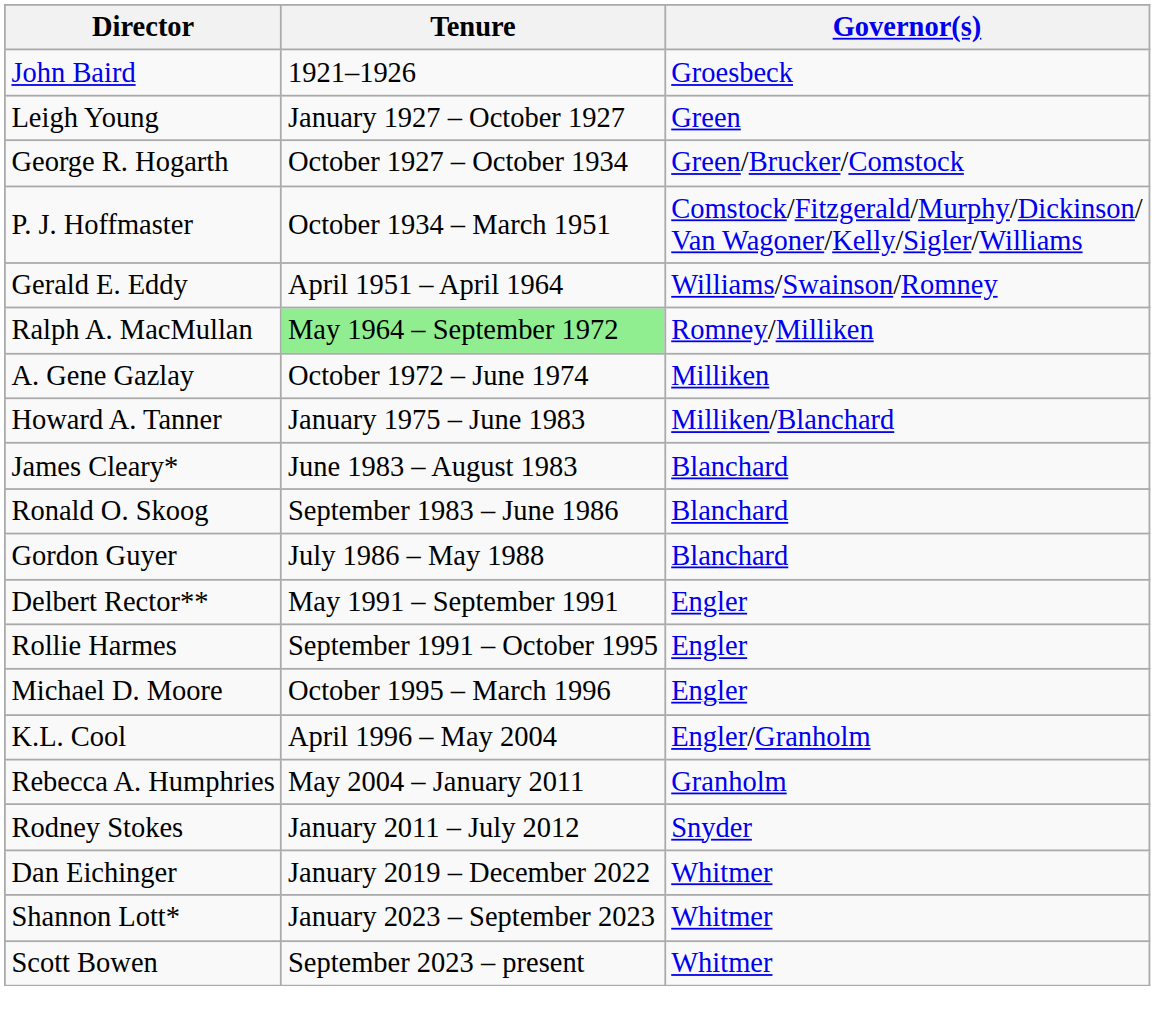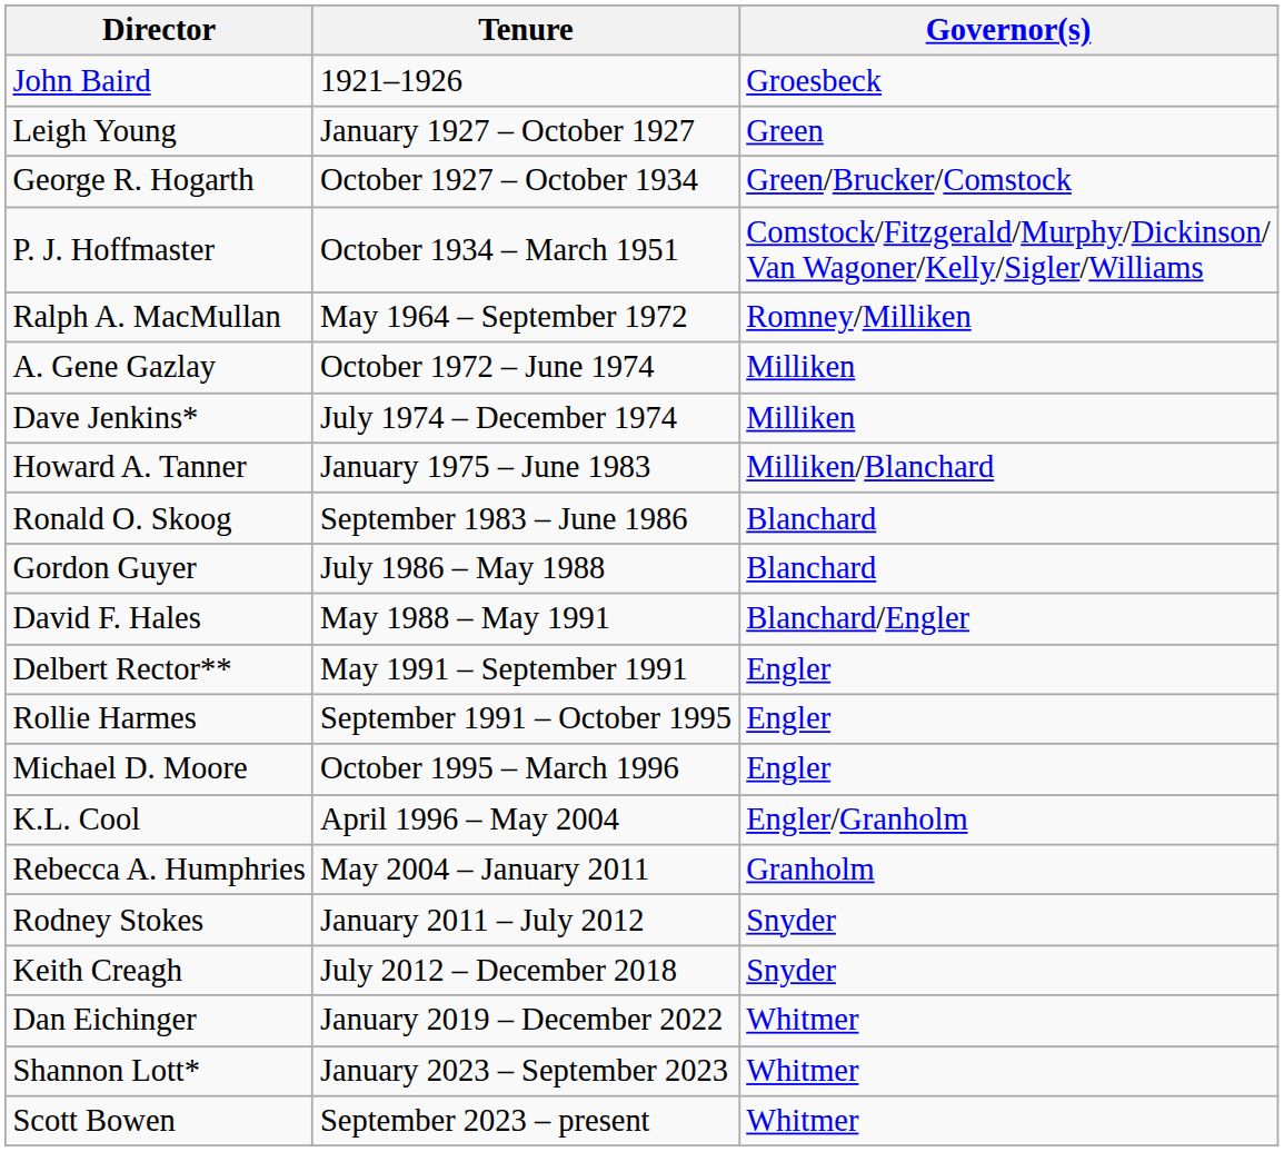- row: Gerald E. Eddy | April 1951 – April 1964 | Williams/Swainson/Romney
Ralph A. MacMullan | Tenure: lightgreen background -> no background
+ row: Dave Jenkins* | July 1974 – December 1974 | Milliken
- row: James Cleary* | June 1983 – August 1983 | Blanchard
+ row: David F. Hales | May 1988 – May 1991 | Blanchard/Engler
+ row: Keith Creagh | July 2012 – December 2018 | Snyder
